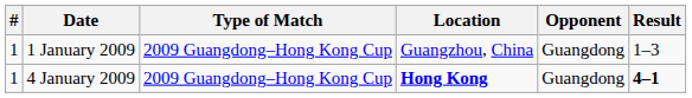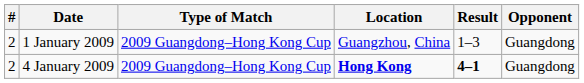columns swapped: Opponent <-> Result
1 January 2009 | #: 1 -> 2
4 January 2009 | #: 1 -> 2
